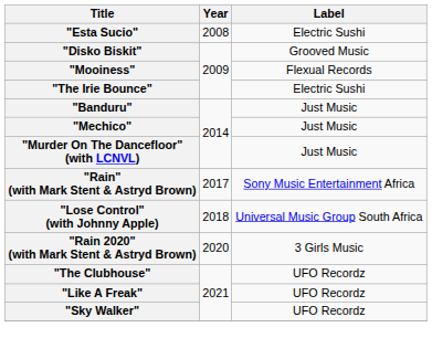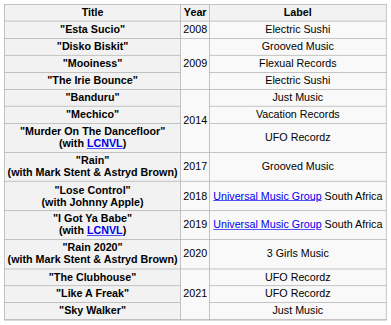"Mechico" | Label: Just Music -> Vacation Records
"Murder On The Dancefloor" (with LCNVL) | Label: Just Music -> UFO Recordz
"Rain" (with Mark Stent & Astryd Brown) | Label: Sony Music Entertainment Africa -> Grooved Music
+ row: "I Got Ya Babe" (with LCNVL) | 2019 | Universal Music Group South Africa
"Sky Walker" | Label: UFO Recordz -> Just Music
